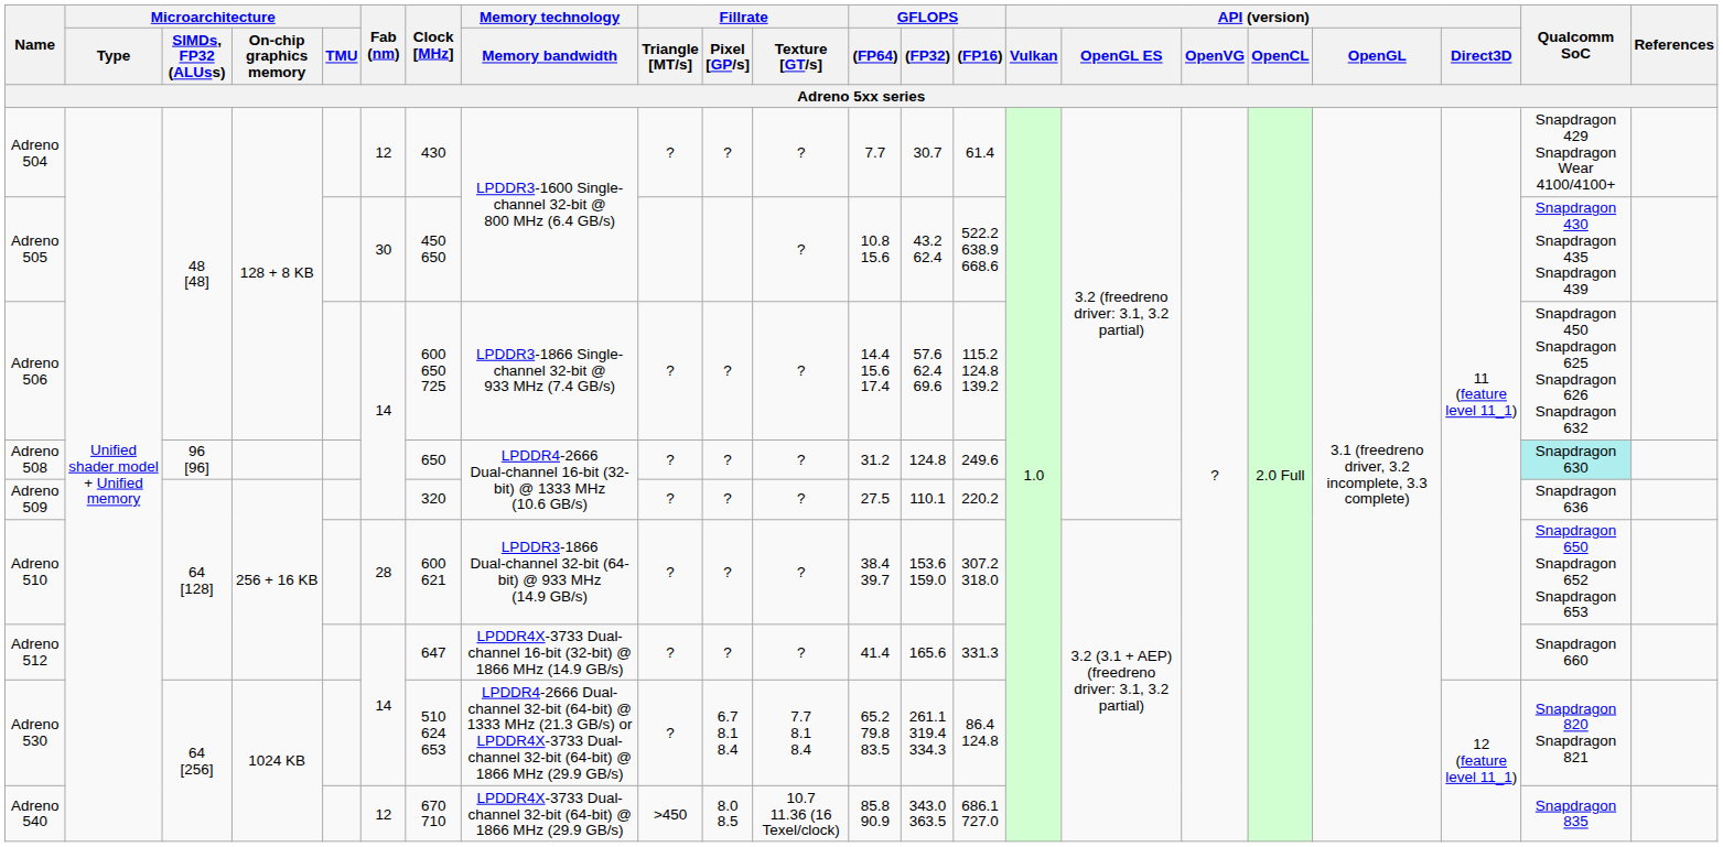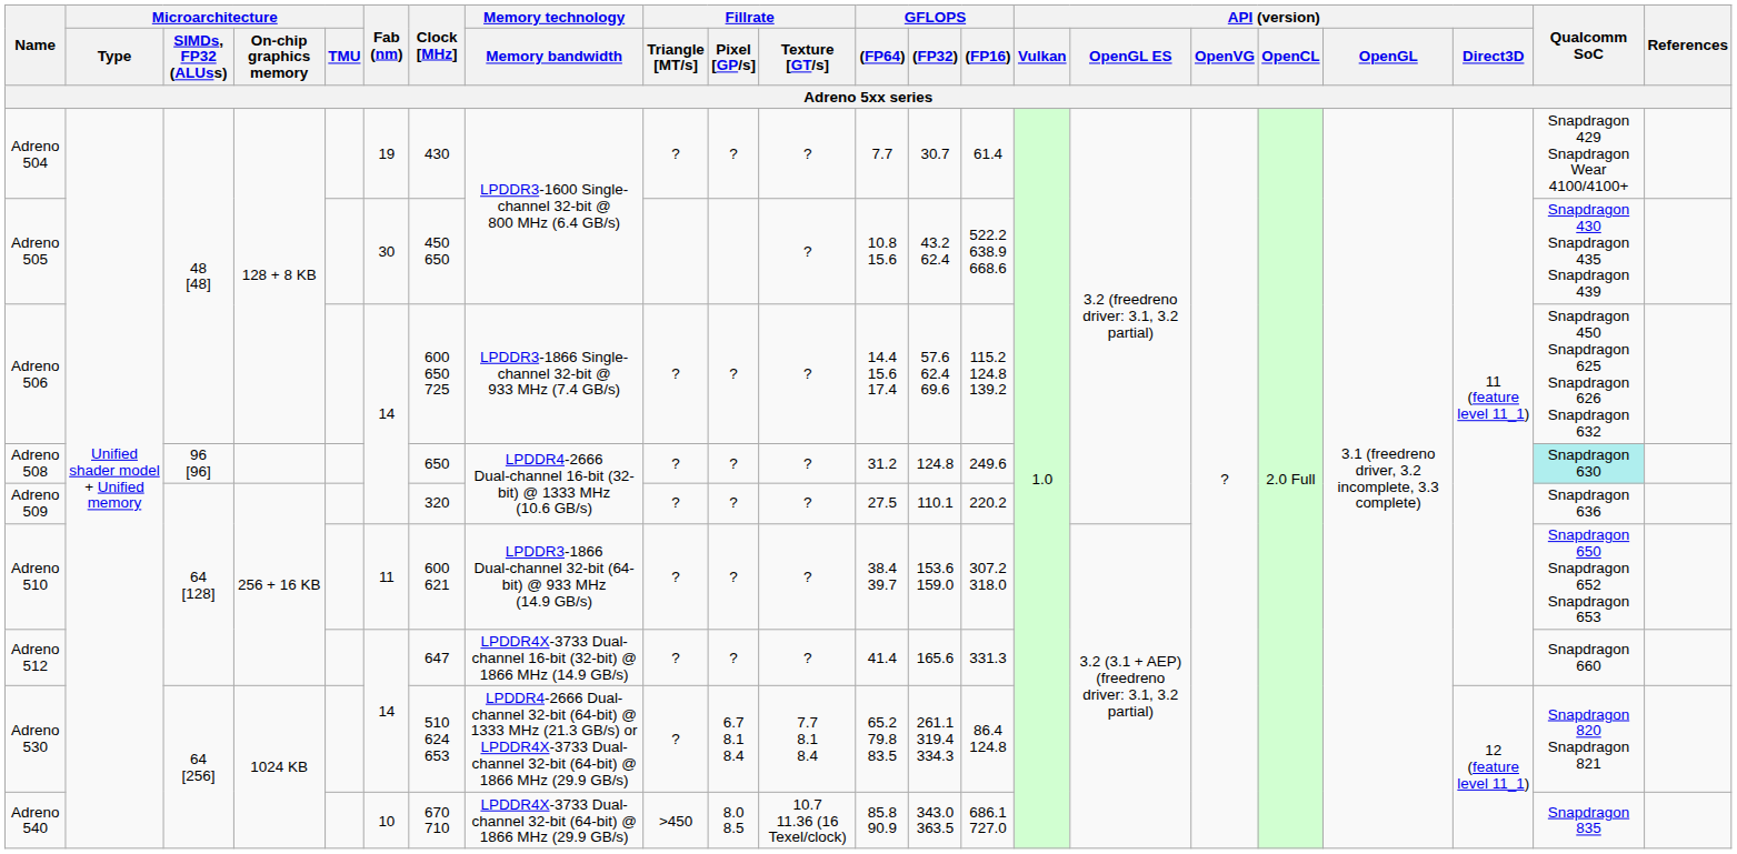Adreno 504 | Fab (nm): 12 -> 19
Adreno 510 | Fab (nm): 28 -> 11
Adreno 540 | Fab (nm): 12 -> 10
